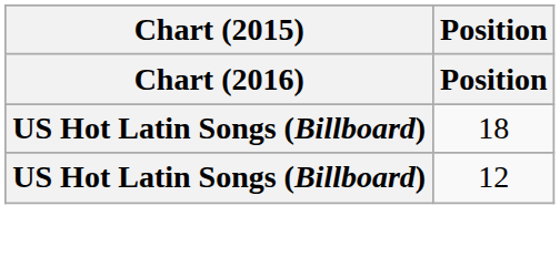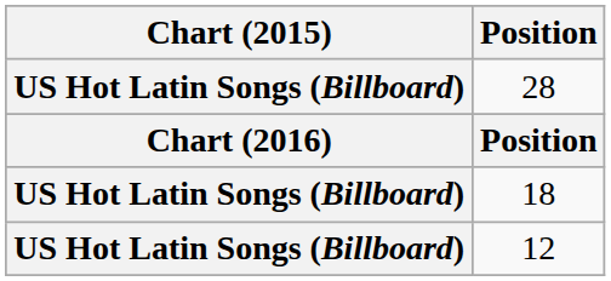+ row: US Hot Latin Songs (Billboard) | 28
